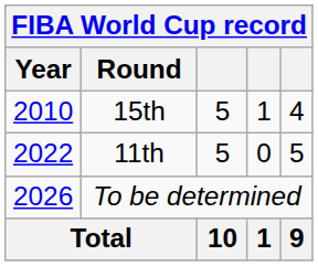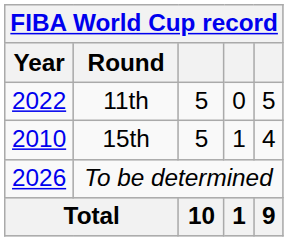rows swapped: 15th <-> 11th
